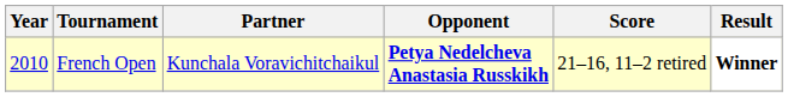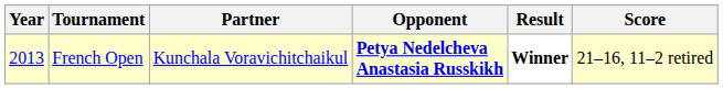columns swapped: Score <-> Result
French Open | Year: 2010 -> 2013
